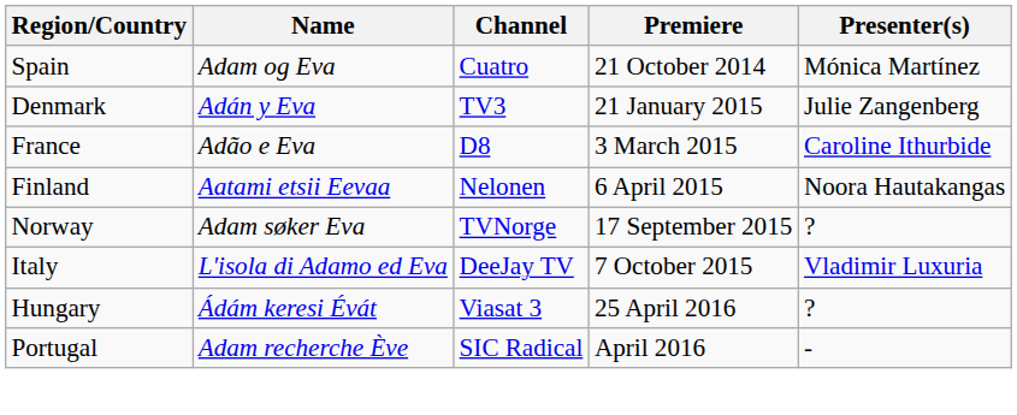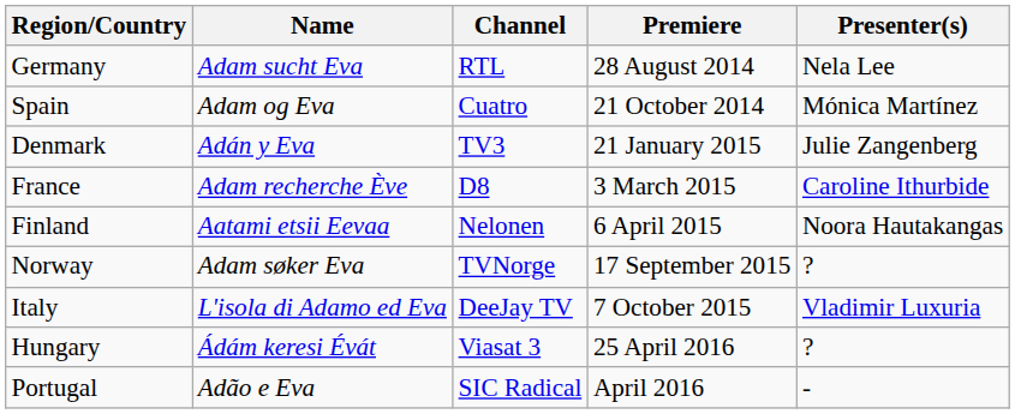+ row: Germany | Adam sucht Eva | RTL | 28 August 2014 | Nela Lee
France | Name: Adão e Eva -> Adam recherche Ève
Portugal | Name: Adam recherche Ève -> Adão e Eva
